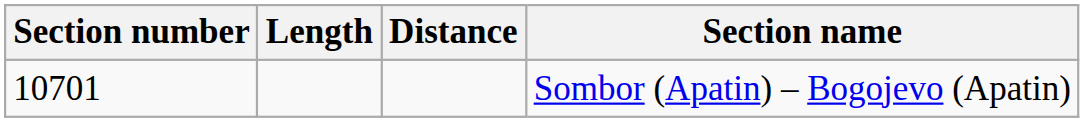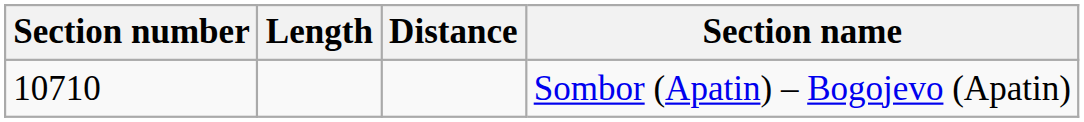Sombor (Apatin) – Bogojevo (Apatin) | Section number: 10701 -> 10710
